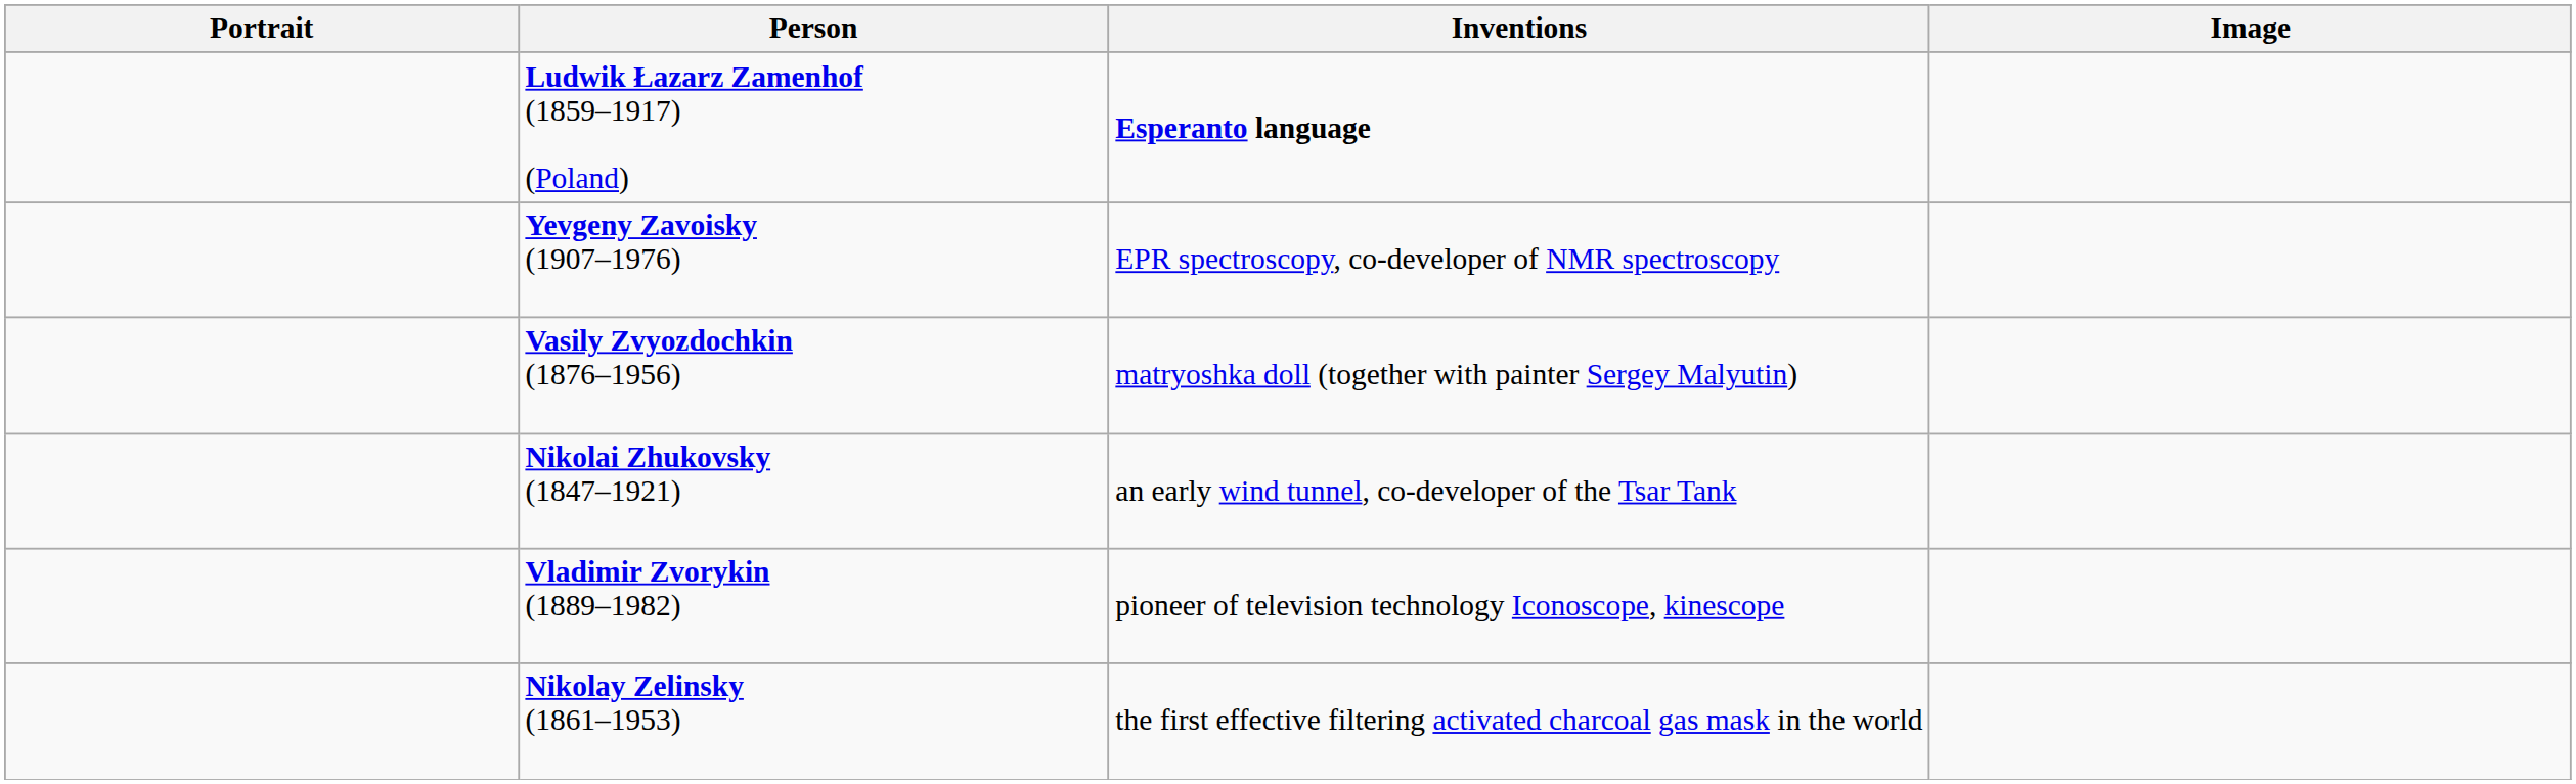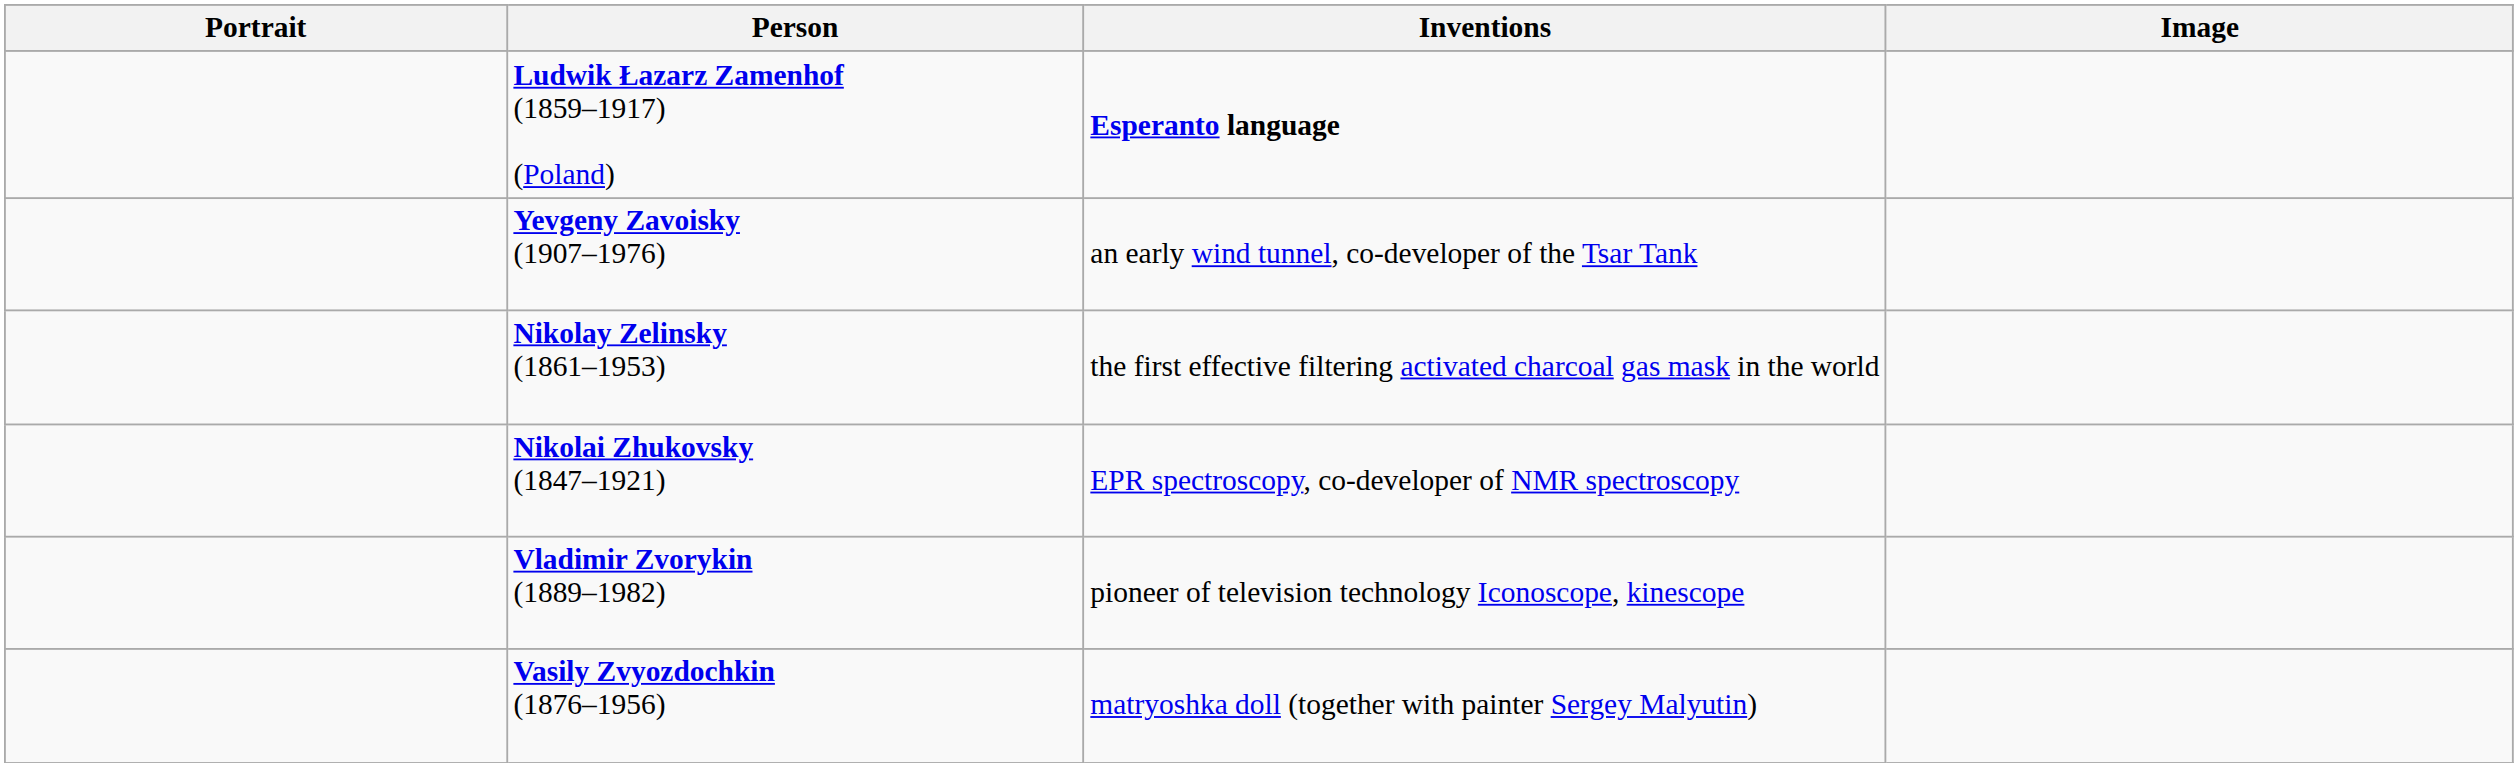Yevgeny Zavoisky (1907–1976) | Inventions: EPR spectroscopy, co-developer of NMR spectroscopy -> an early wind tunnel, co-developer of the Tsar Tank
rows swapped: Nikolay Zelinsky (1861–1953) <-> Vasily Zvyozdochkin (1876–1956)
Nikolai Zhukovsky (1847–1921) | Inventions: an early wind tunnel, co-developer of the Tsar Tank -> EPR spectroscopy, co-developer of NMR spectroscopy
